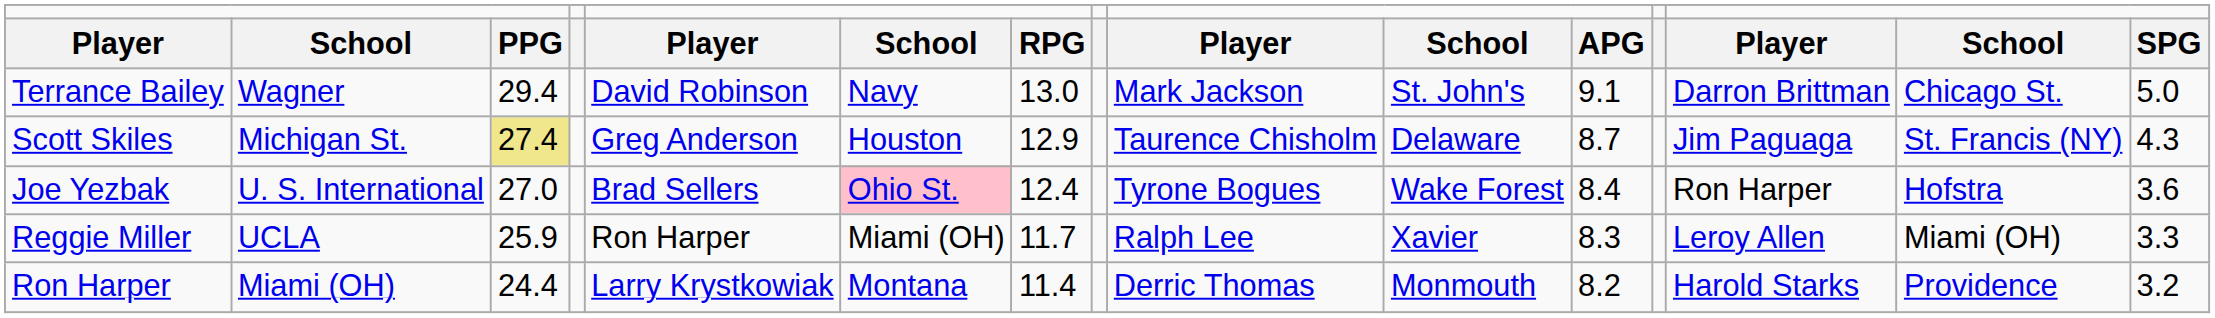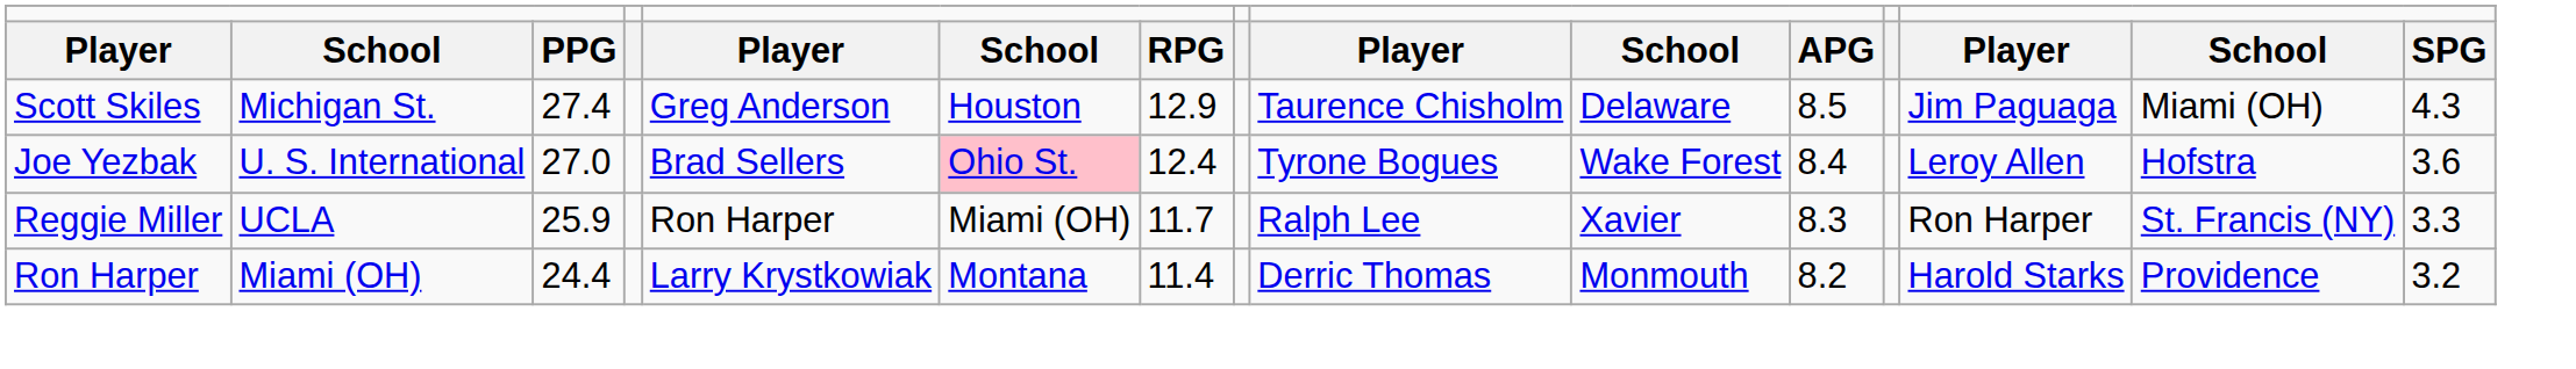- row: Terrance Bailey | Wagner | 29.4 | David Robinson | Navy | 13.0 | Mark Jackson | St. John's | 9.1 | Darron Brittman | Chicago St. | 5.0
Scott Skiles | column 3: khaki background -> no background
Scott Skiles | column 11: 8.7 -> 8.5
Scott Skiles | column 14: St. Francis (NY) -> Miami (OH)
Joe Yezbak | column 13: Ron Harper -> Leroy Allen
Reggie Miller | column 13: Leroy Allen -> Ron Harper
Reggie Miller | column 14: Miami (OH) -> St. Francis (NY)
